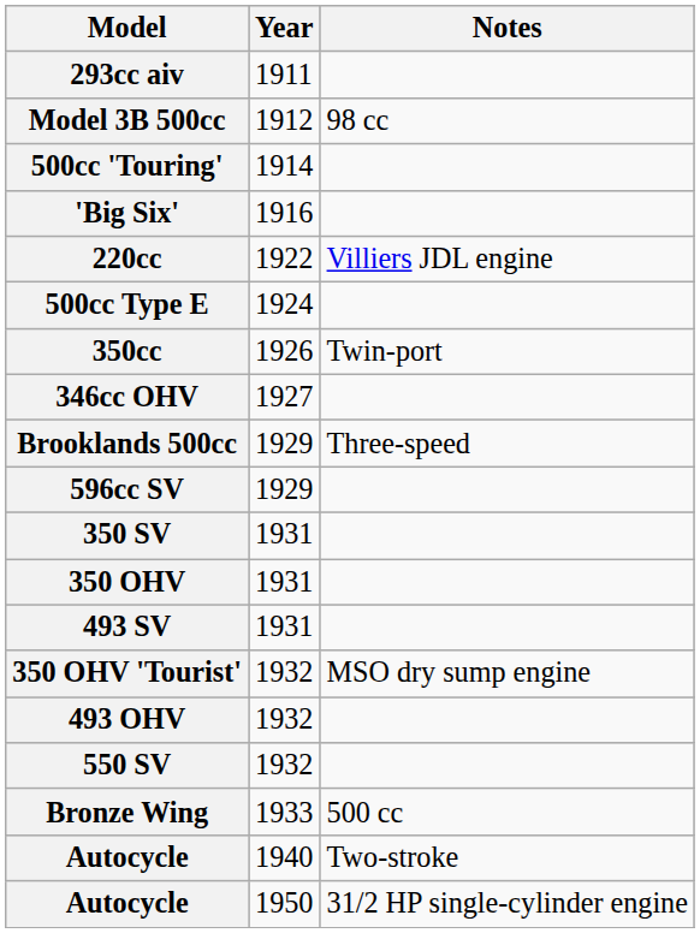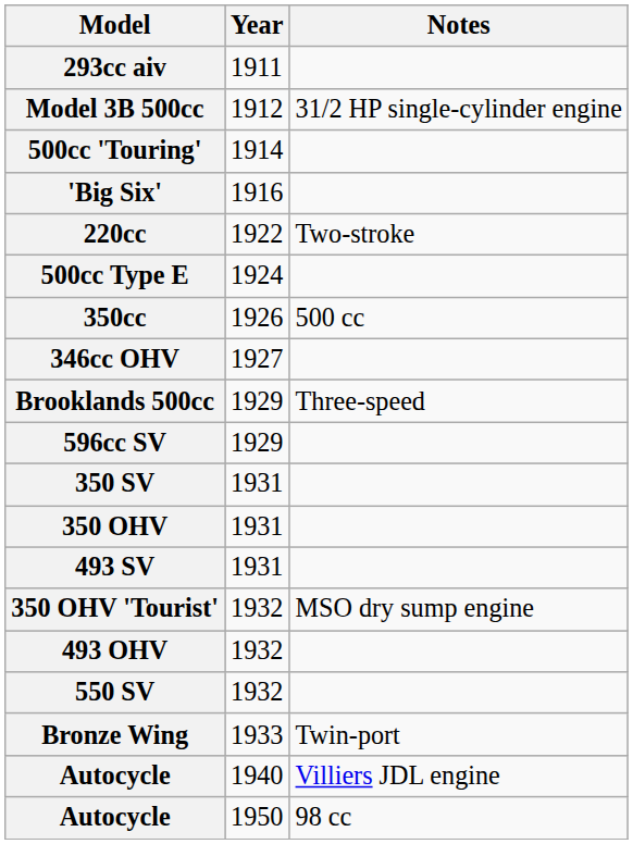Model 3B 500cc | Notes: 98 cc -> 31/2 HP single-cylinder engine
220cc | Notes: Villiers JDL engine -> Two-stroke
350cc | Notes: Twin-port -> 500 cc
Bronze Wing | Notes: 500 cc -> Twin-port
Autocycle / 1940 | Notes: Two-stroke -> Villiers JDL engine
Autocycle / 1950 | Notes: 31/2 HP single-cylinder engine -> 98 cc
